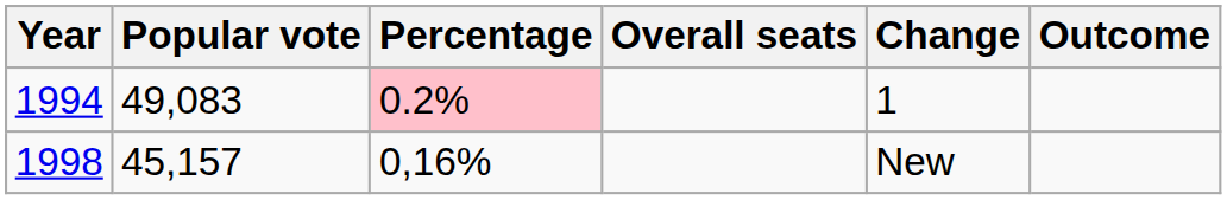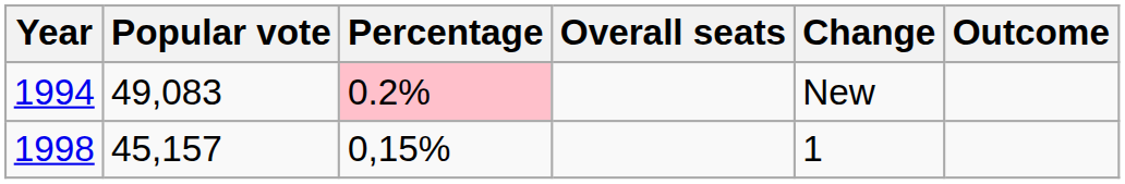1994 | Change: 1 -> New
1998 | Percentage: 0,16% -> 0,15%
1998 | Change: New -> 1
